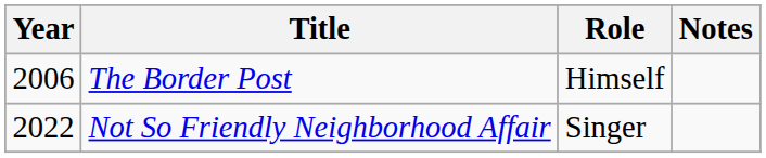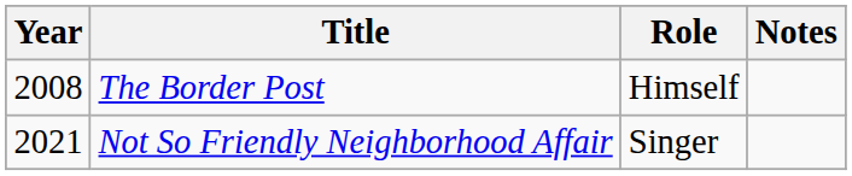The Border Post | Year: 2006 -> 2008
Not So Friendly Neighborhood Affair | Year: 2022 -> 2021
